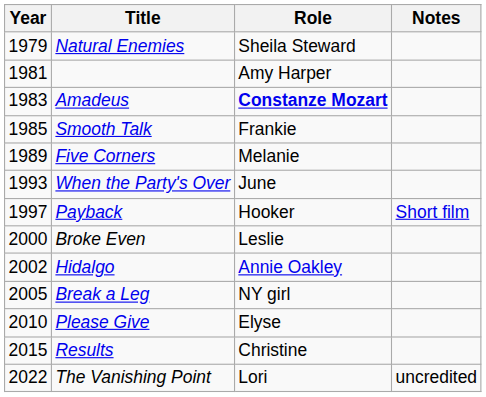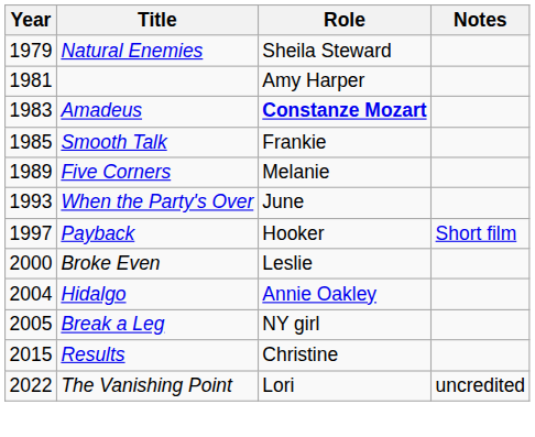Hidalgo | Year: 2002 -> 2004
- row: 2010 | Please Give | Elyse
